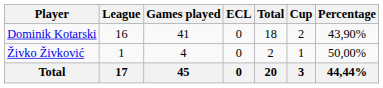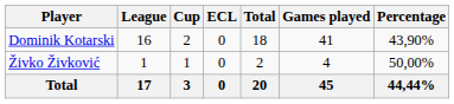columns swapped: Cup <-> Games played
